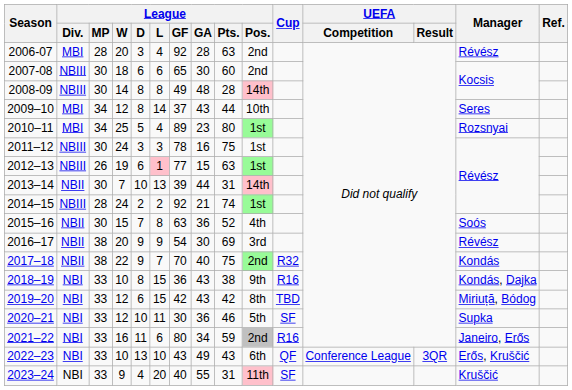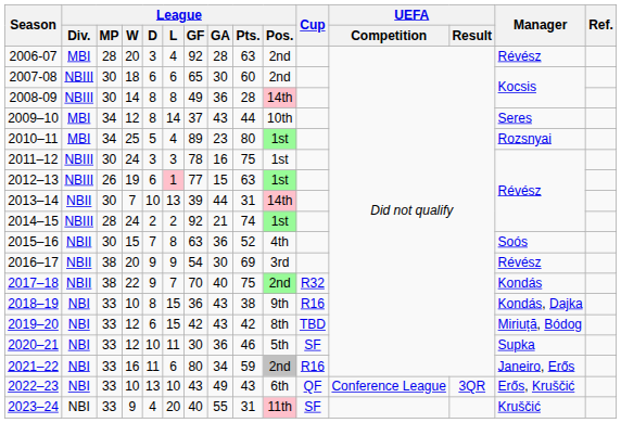2008-09 | League / GA: 48 -> 36
